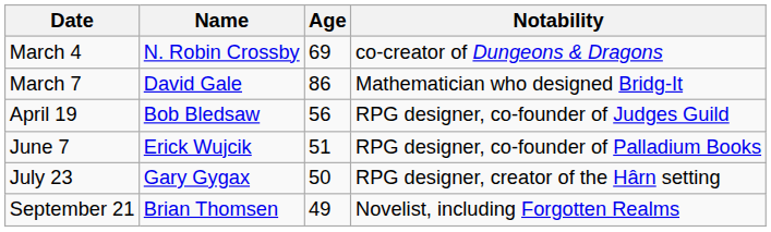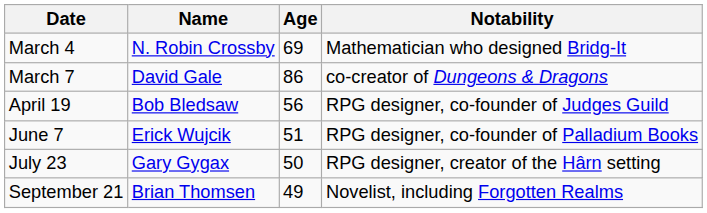March 4 | Notability: co-creator of Dungeons & Dragons -> Mathematician who designed Bridg-It
March 7 | Notability: Mathematician who designed Bridg-It -> co-creator of Dungeons & Dragons
